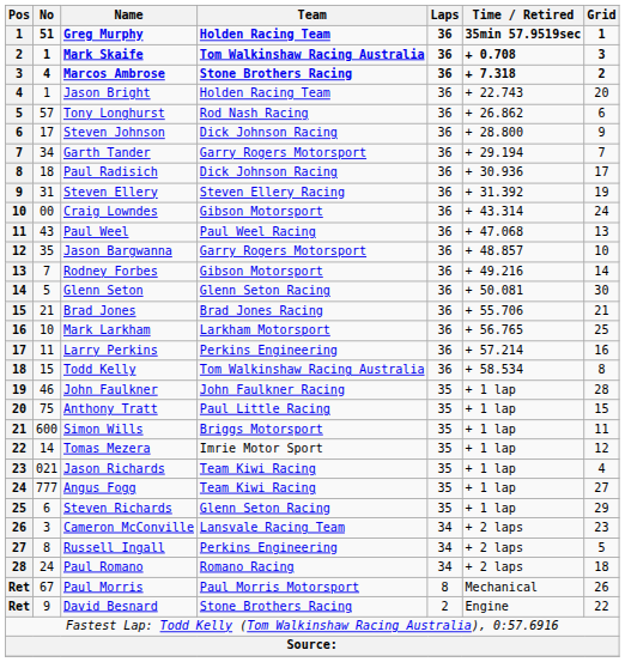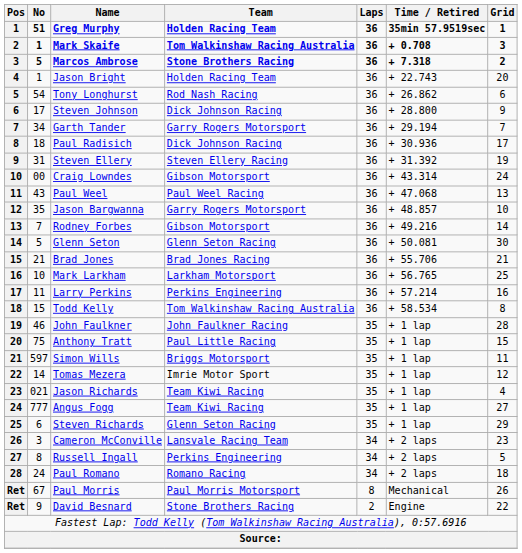Marcos Ambrose | No: 4 -> 5
Tony Longhurst | No: 57 -> 54
Simon Wills | No: 600 -> 597
